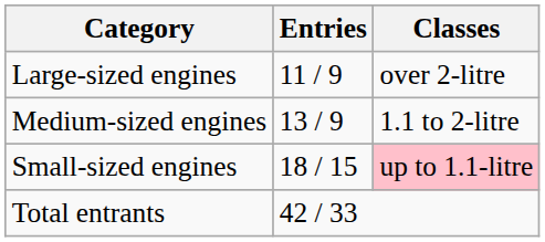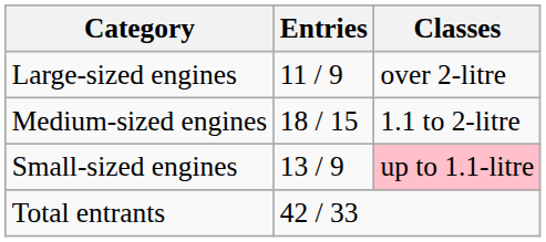Medium-sized engines | Entries: 13 / 9 -> 18 / 15
Small-sized engines | Entries: 18 / 15 -> 13 / 9
